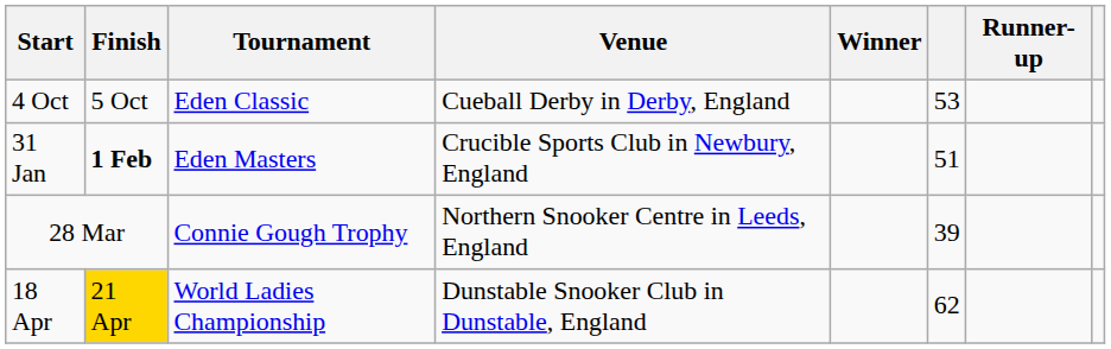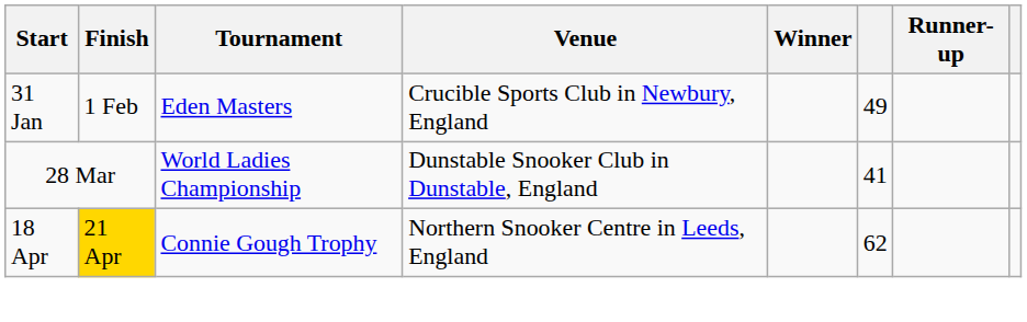- row: 4 Oct | 5 Oct | Eden Classic | Cueball Derby in Derby, England | 53
31 Jan | Finish: bold -> normal
31 Jan | column 6: 51 -> 49
28 Mar | Tournament: Connie Gough Trophy -> World Ladies Championship
28 Mar | Venue: Northern Snooker Centre in Leeds, England -> Dunstable Snooker Club in Dunstable, England
28 Mar | column 6: 39 -> 41
18 Apr | Tournament: World Ladies Championship -> Connie Gough Trophy
18 Apr | Venue: Dunstable Snooker Club in Dunstable, England -> Northern Snooker Centre in Leeds, England
